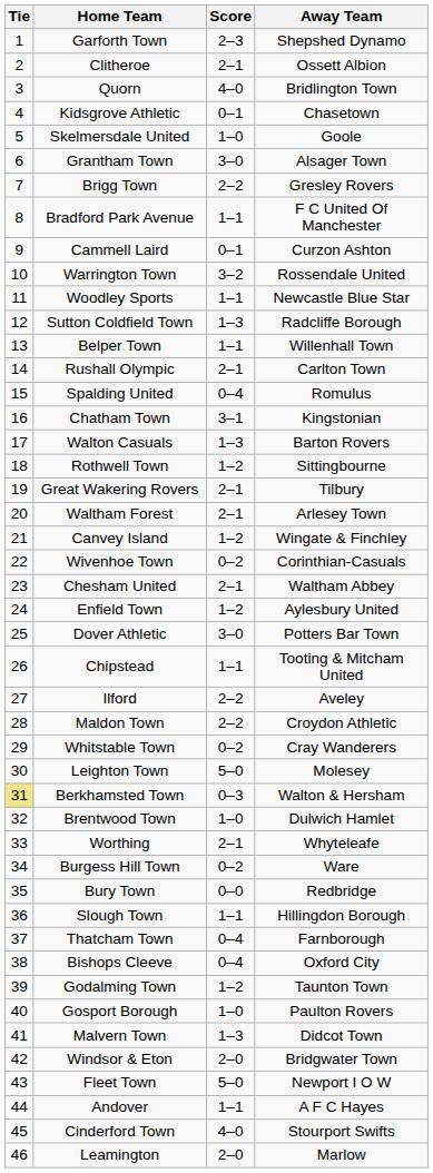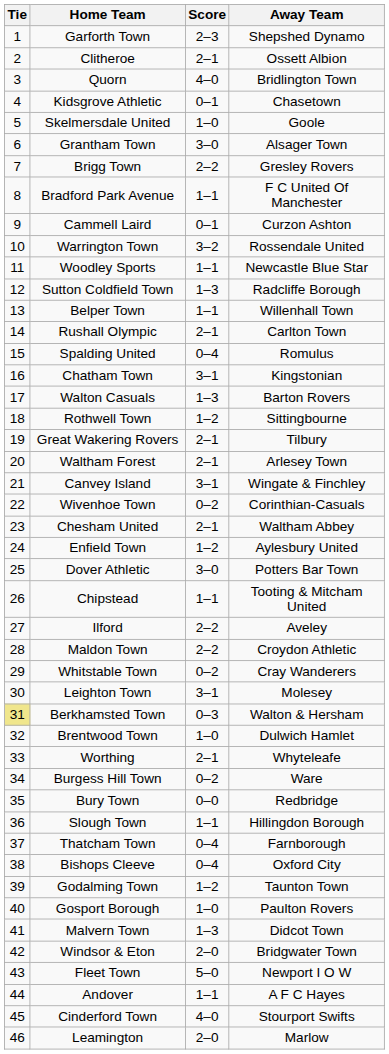Canvey Island | Score: 1–2 -> 3–1
Leighton Town | Score: 5–0 -> 3–1
